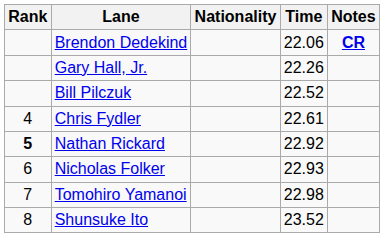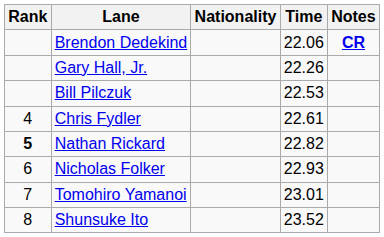Bill Pilczuk | Time: 22.52 -> 22.53
Nathan Rickard | Time: 22.92 -> 22.82
Tomohiro Yamanoi | Time: 22.98 -> 23.01
